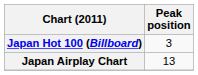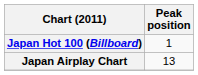Japan Hot 100 (Billboard) | Peak position: 3 -> 1
